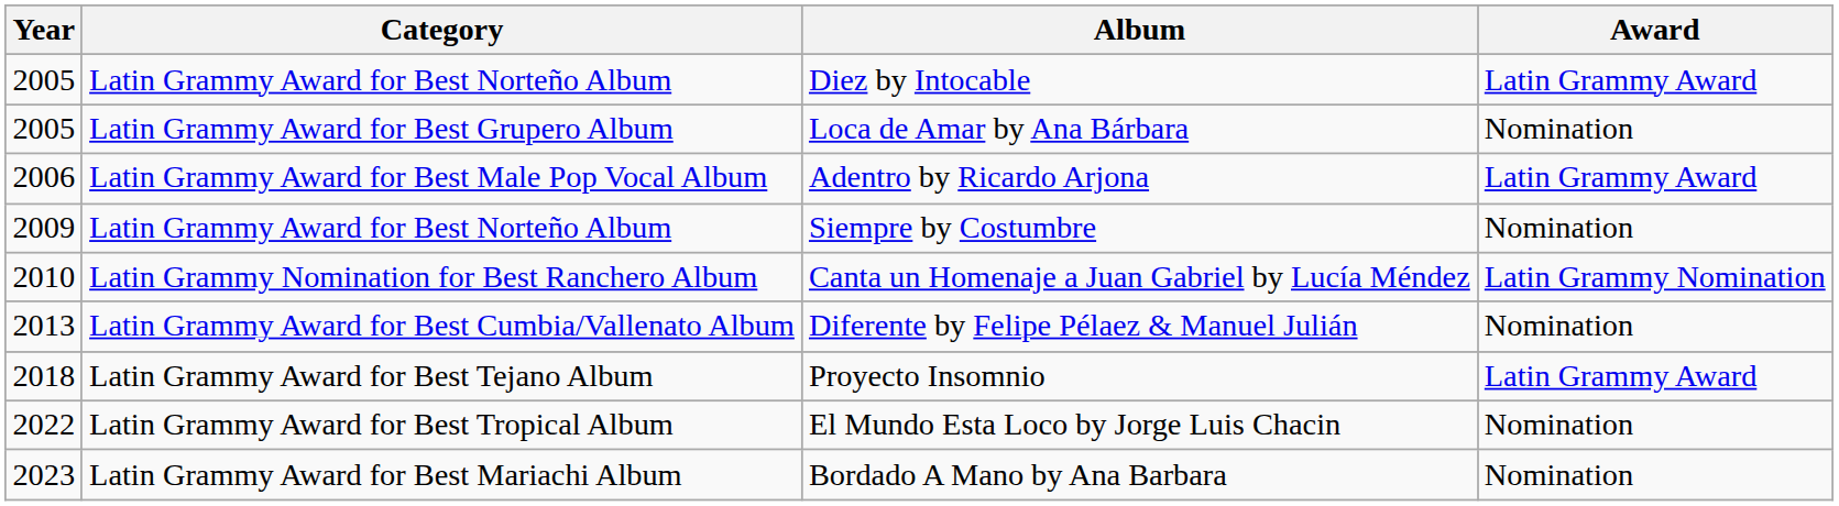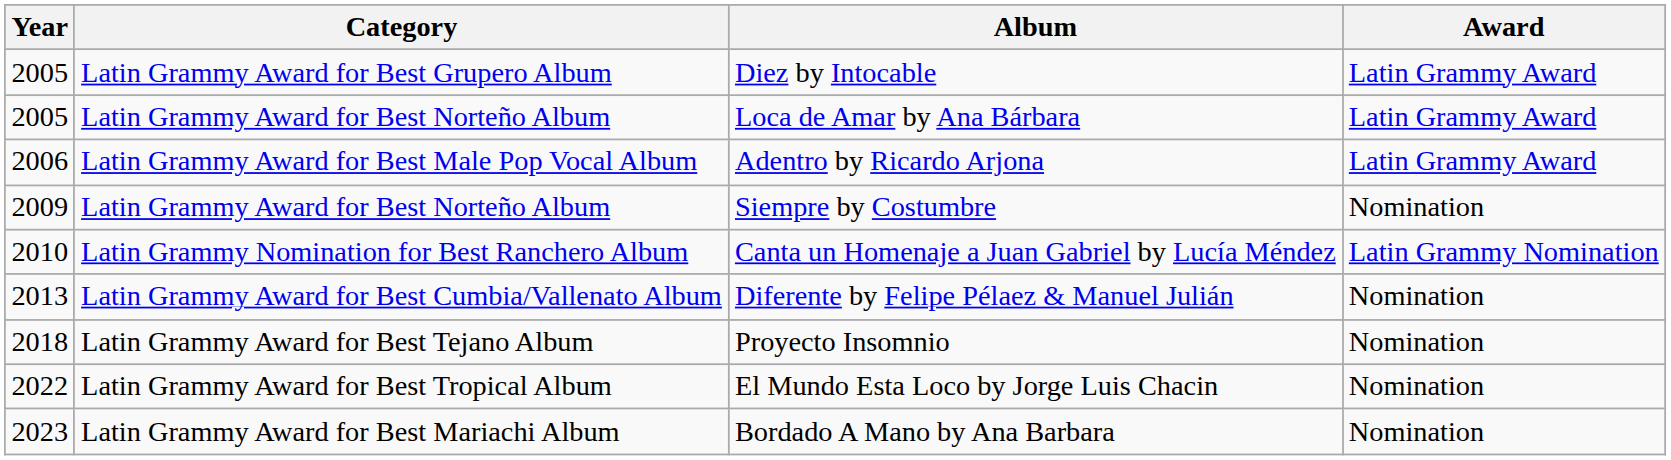Diez by Intocable | Category: Latin Grammy Award for Best Norteño Album -> Latin Grammy Award for Best Grupero Album
Loca de Amar by Ana Bárbara | Category: Latin Grammy Award for Best Grupero Album -> Latin Grammy Award for Best Norteño Album
Loca de Amar by Ana Bárbara | Award: Nomination -> Latin Grammy Award
Proyecto Insomnio | Award: Latin Grammy Award -> Nomination
